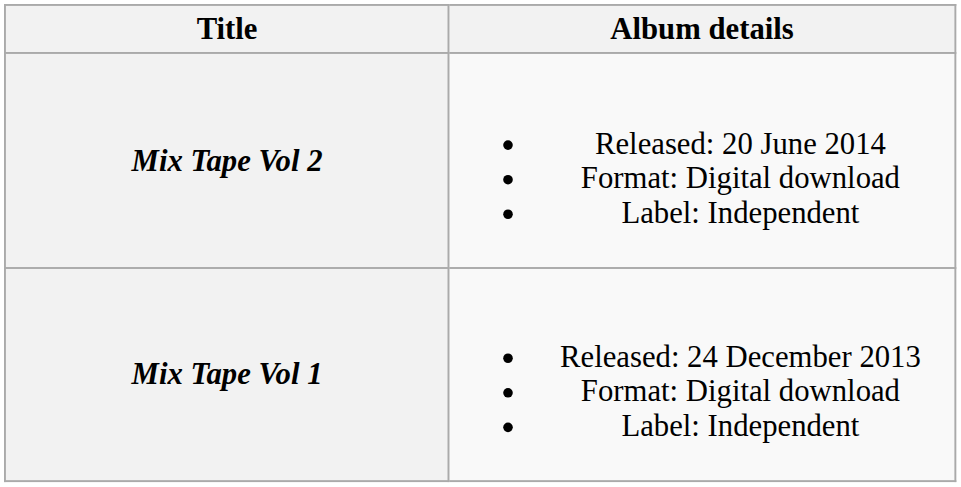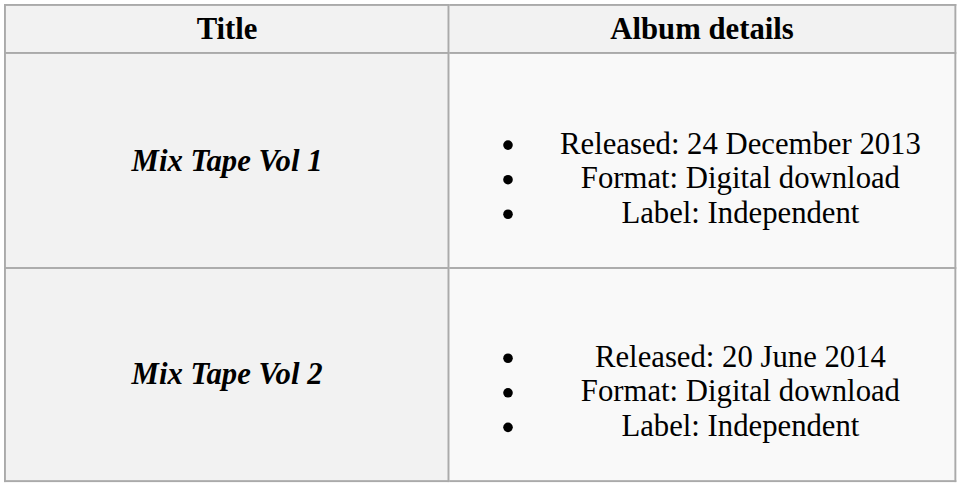rows swapped: Mix Tape Vol 1 <-> Mix Tape Vol 2
